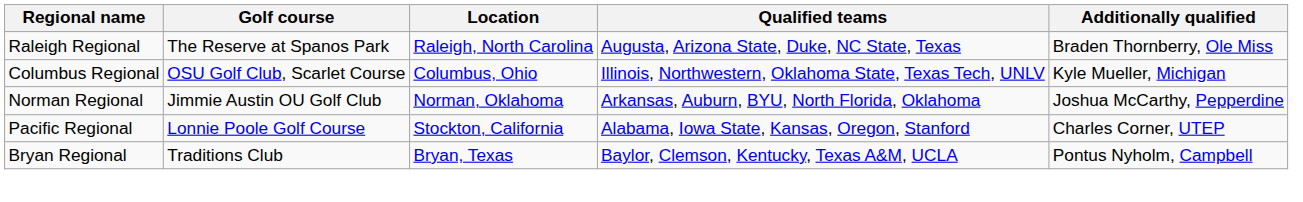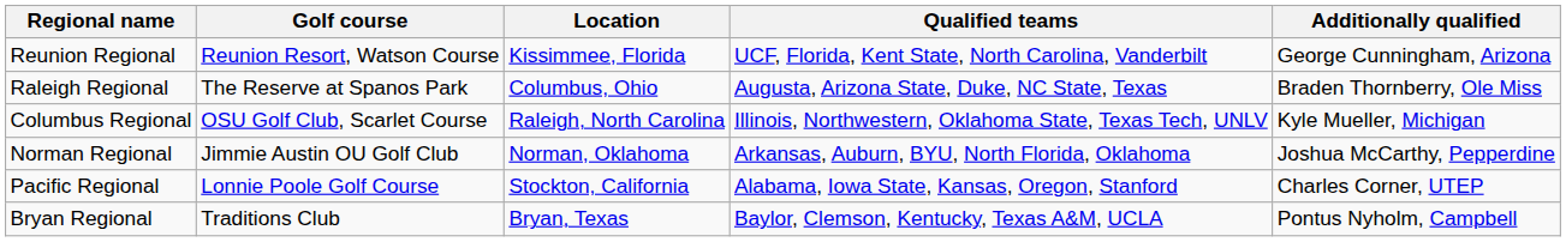+ row: Reunion Regional | Reunion Resort, Watson Course | Kissimmee, Florida | UCF, Florida, Kent State, North Carolina, Vanderbilt | George Cunningham, Arizona
Raleigh Regional | Location: Raleigh, North Carolina -> Columbus, Ohio
Columbus Regional | Location: Columbus, Ohio -> Raleigh, North Carolina
